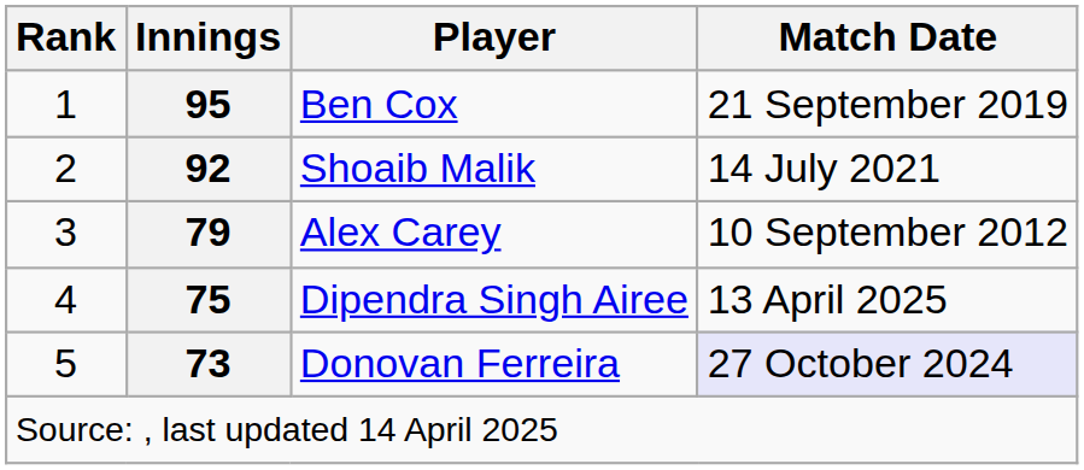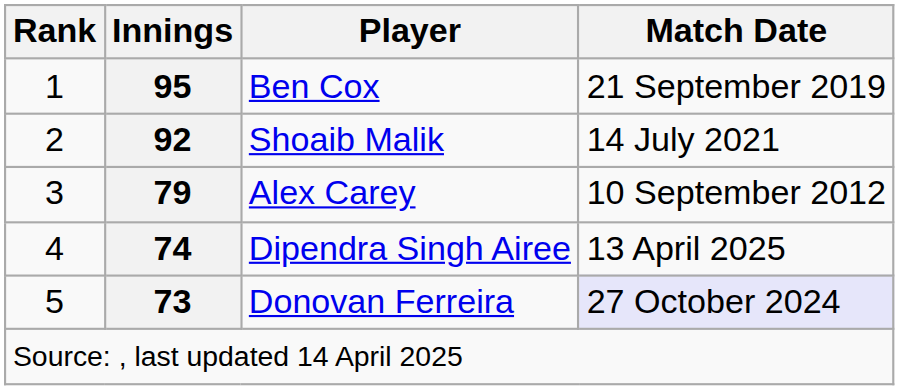Dipendra Singh Airee | Innings: 75 -> 74
